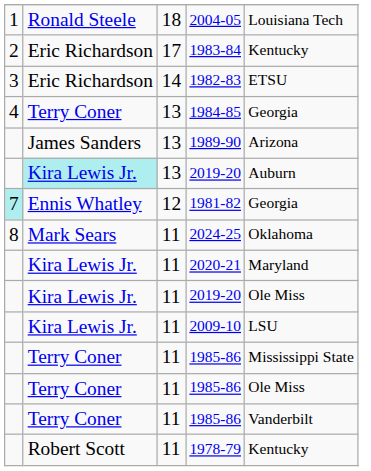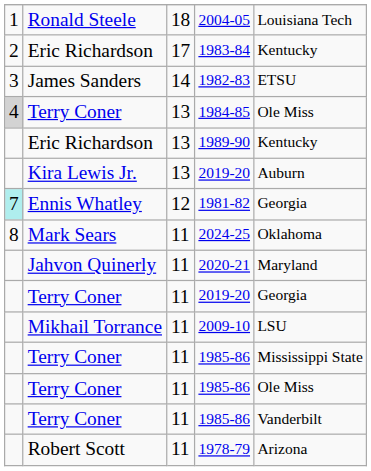1982-83 | column 2: Eric Richardson -> James Sanders
1984-85 | column 1: no background -> lightgrey background
1984-85 | column 5: Georgia -> Ole Miss
1989-90 | column 2: James Sanders -> Eric Richardson
1989-90 | column 5: Arizona -> Kentucky
13 / 2019-20 | column 2: paleturquoise background -> no background
2020-21 | column 2: Kira Lewis Jr. -> Jahvon Quinerly
11 / 2019-20 | column 2: Kira Lewis Jr. -> Terry Coner
11 / 2019-20 | column 5: Ole Miss -> Georgia
2009-10 | column 2: Kira Lewis Jr. -> Mikhail Torrance
1978-79 | column 5: Kentucky -> Arizona
